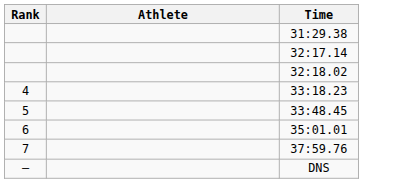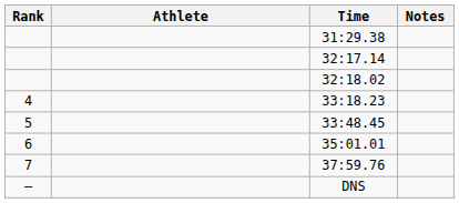+ column: Notes
